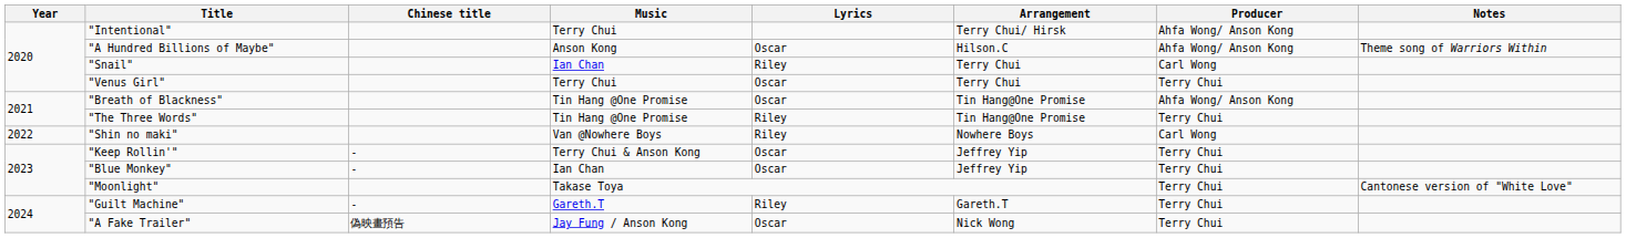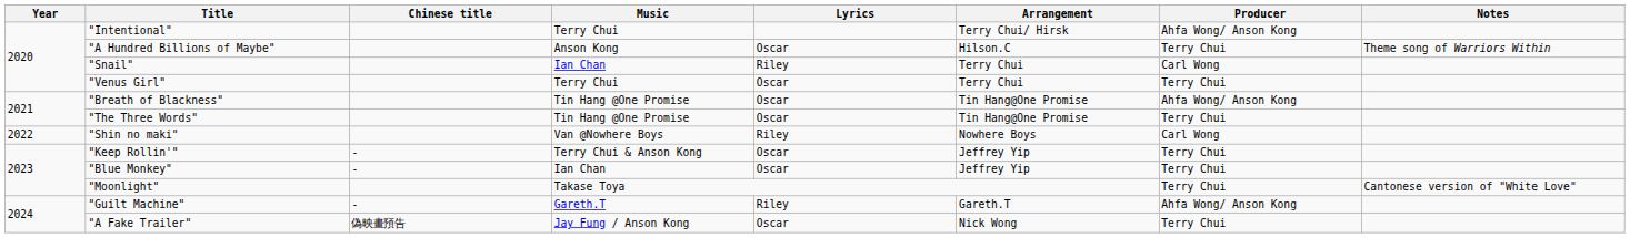"A Hundred Billions of Maybe" | Producer: Ahfa Wong/ Anson Kong -> Terry Chui
"The Three Words" | Lyrics: Riley -> Oscar
"Guilt Machine" | Producer: Terry Chui -> Ahfa Wong/ Anson Kong
